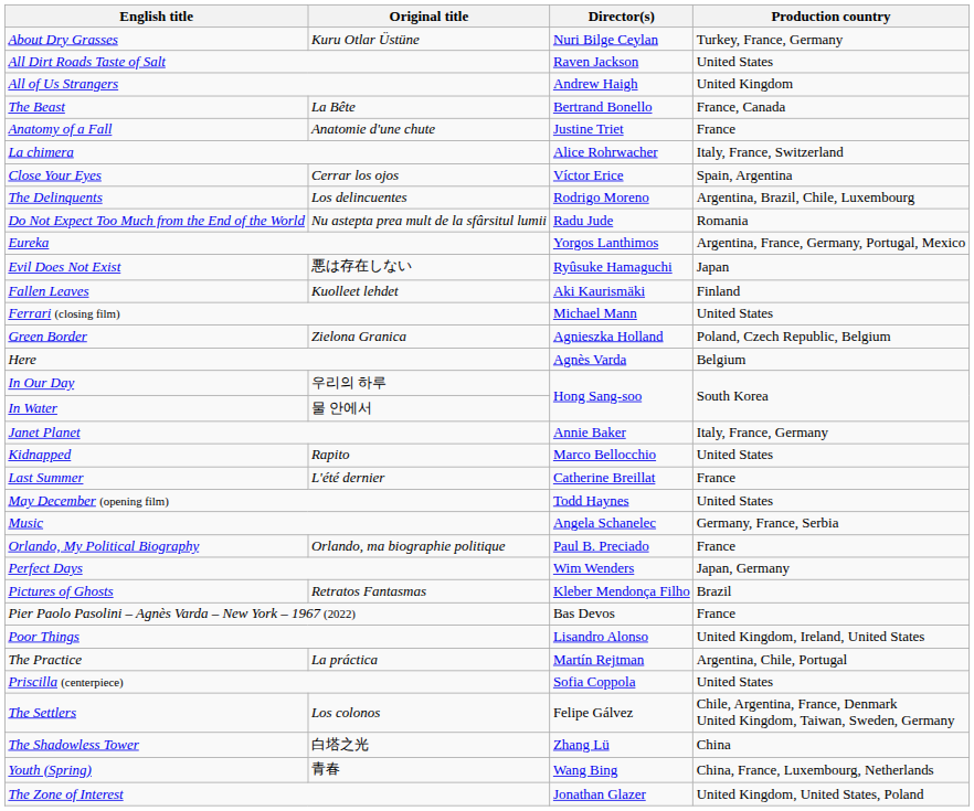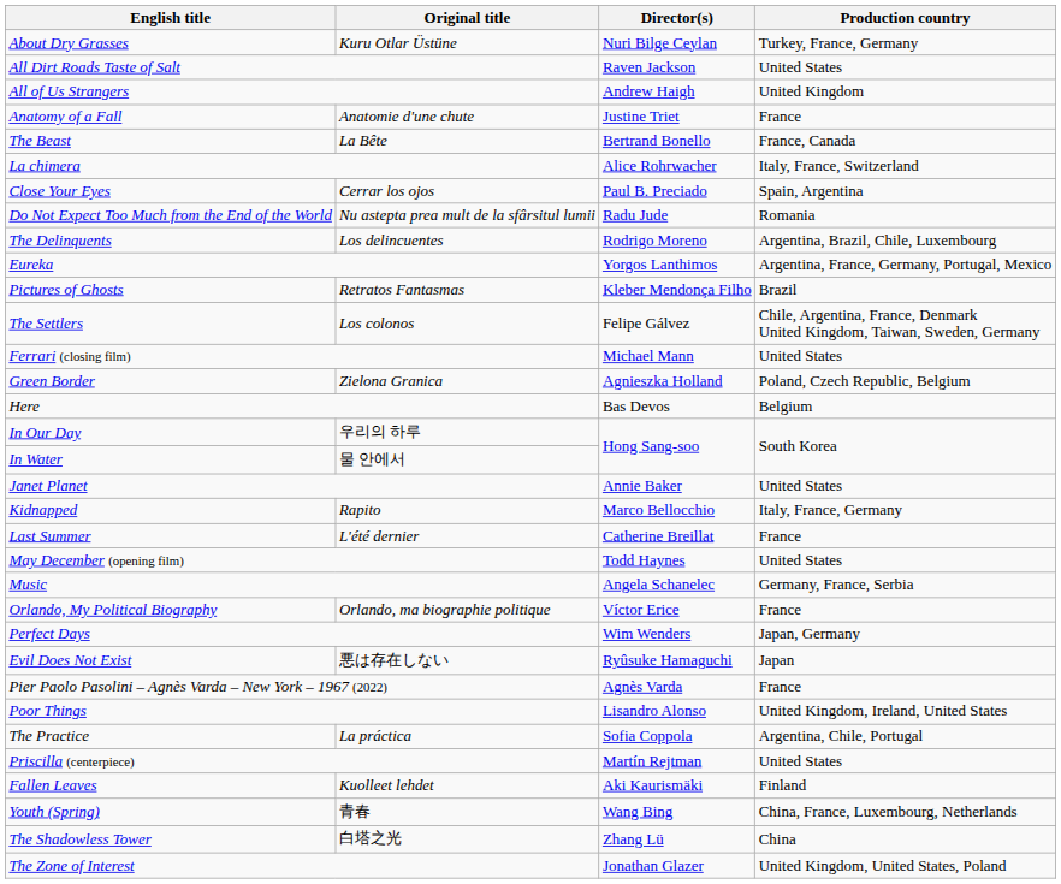rows swapped: Anatomy of a Fall <-> The Beast
Close Your Eyes | Director(s): Víctor Erice -> Paul B. Preciado
rows swapped: The Delinquents <-> Do Not Expect Too Much from the End of the World
rows swapped: Evil Does Not Exist <-> Pictures of Ghosts
rows swapped: Fallen Leaves <-> The Settlers
Here | Director(s): Agnès Varda -> Bas Devos
Janet Planet | Production country: Italy, France, Germany -> United States
Kidnapped | Production country: United States -> Italy, France, Germany
Orlando, My Political Biography | Director(s): Paul B. Preciado -> Víctor Erice
Pier Paolo Pasolini – Agnès Varda – New York – 1967 (2022) | Director(s): Bas Devos -> Agnès Varda
The Practice | Director(s): Martín Rejtman -> Sofia Coppola
Priscilla (centerpiece) | Director(s): Sofia Coppola -> Martín Rejtman
rows swapped: The Shadowless Tower <-> Youth (Spring)
